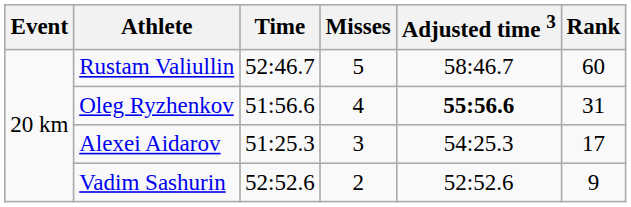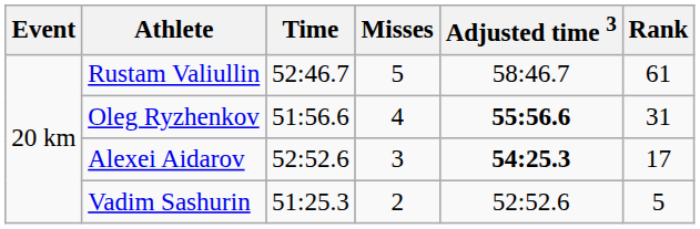Rustam Valiullin | Rank: 60 -> 61
Alexei Aidarov | Time: 51:25.3 -> 52:52.6
Alexei Aidarov | Adjusted time 3: normal -> bold
Vadim Sashurin | Time: 52:52.6 -> 51:25.3
Vadim Sashurin | Rank: 9 -> 5
